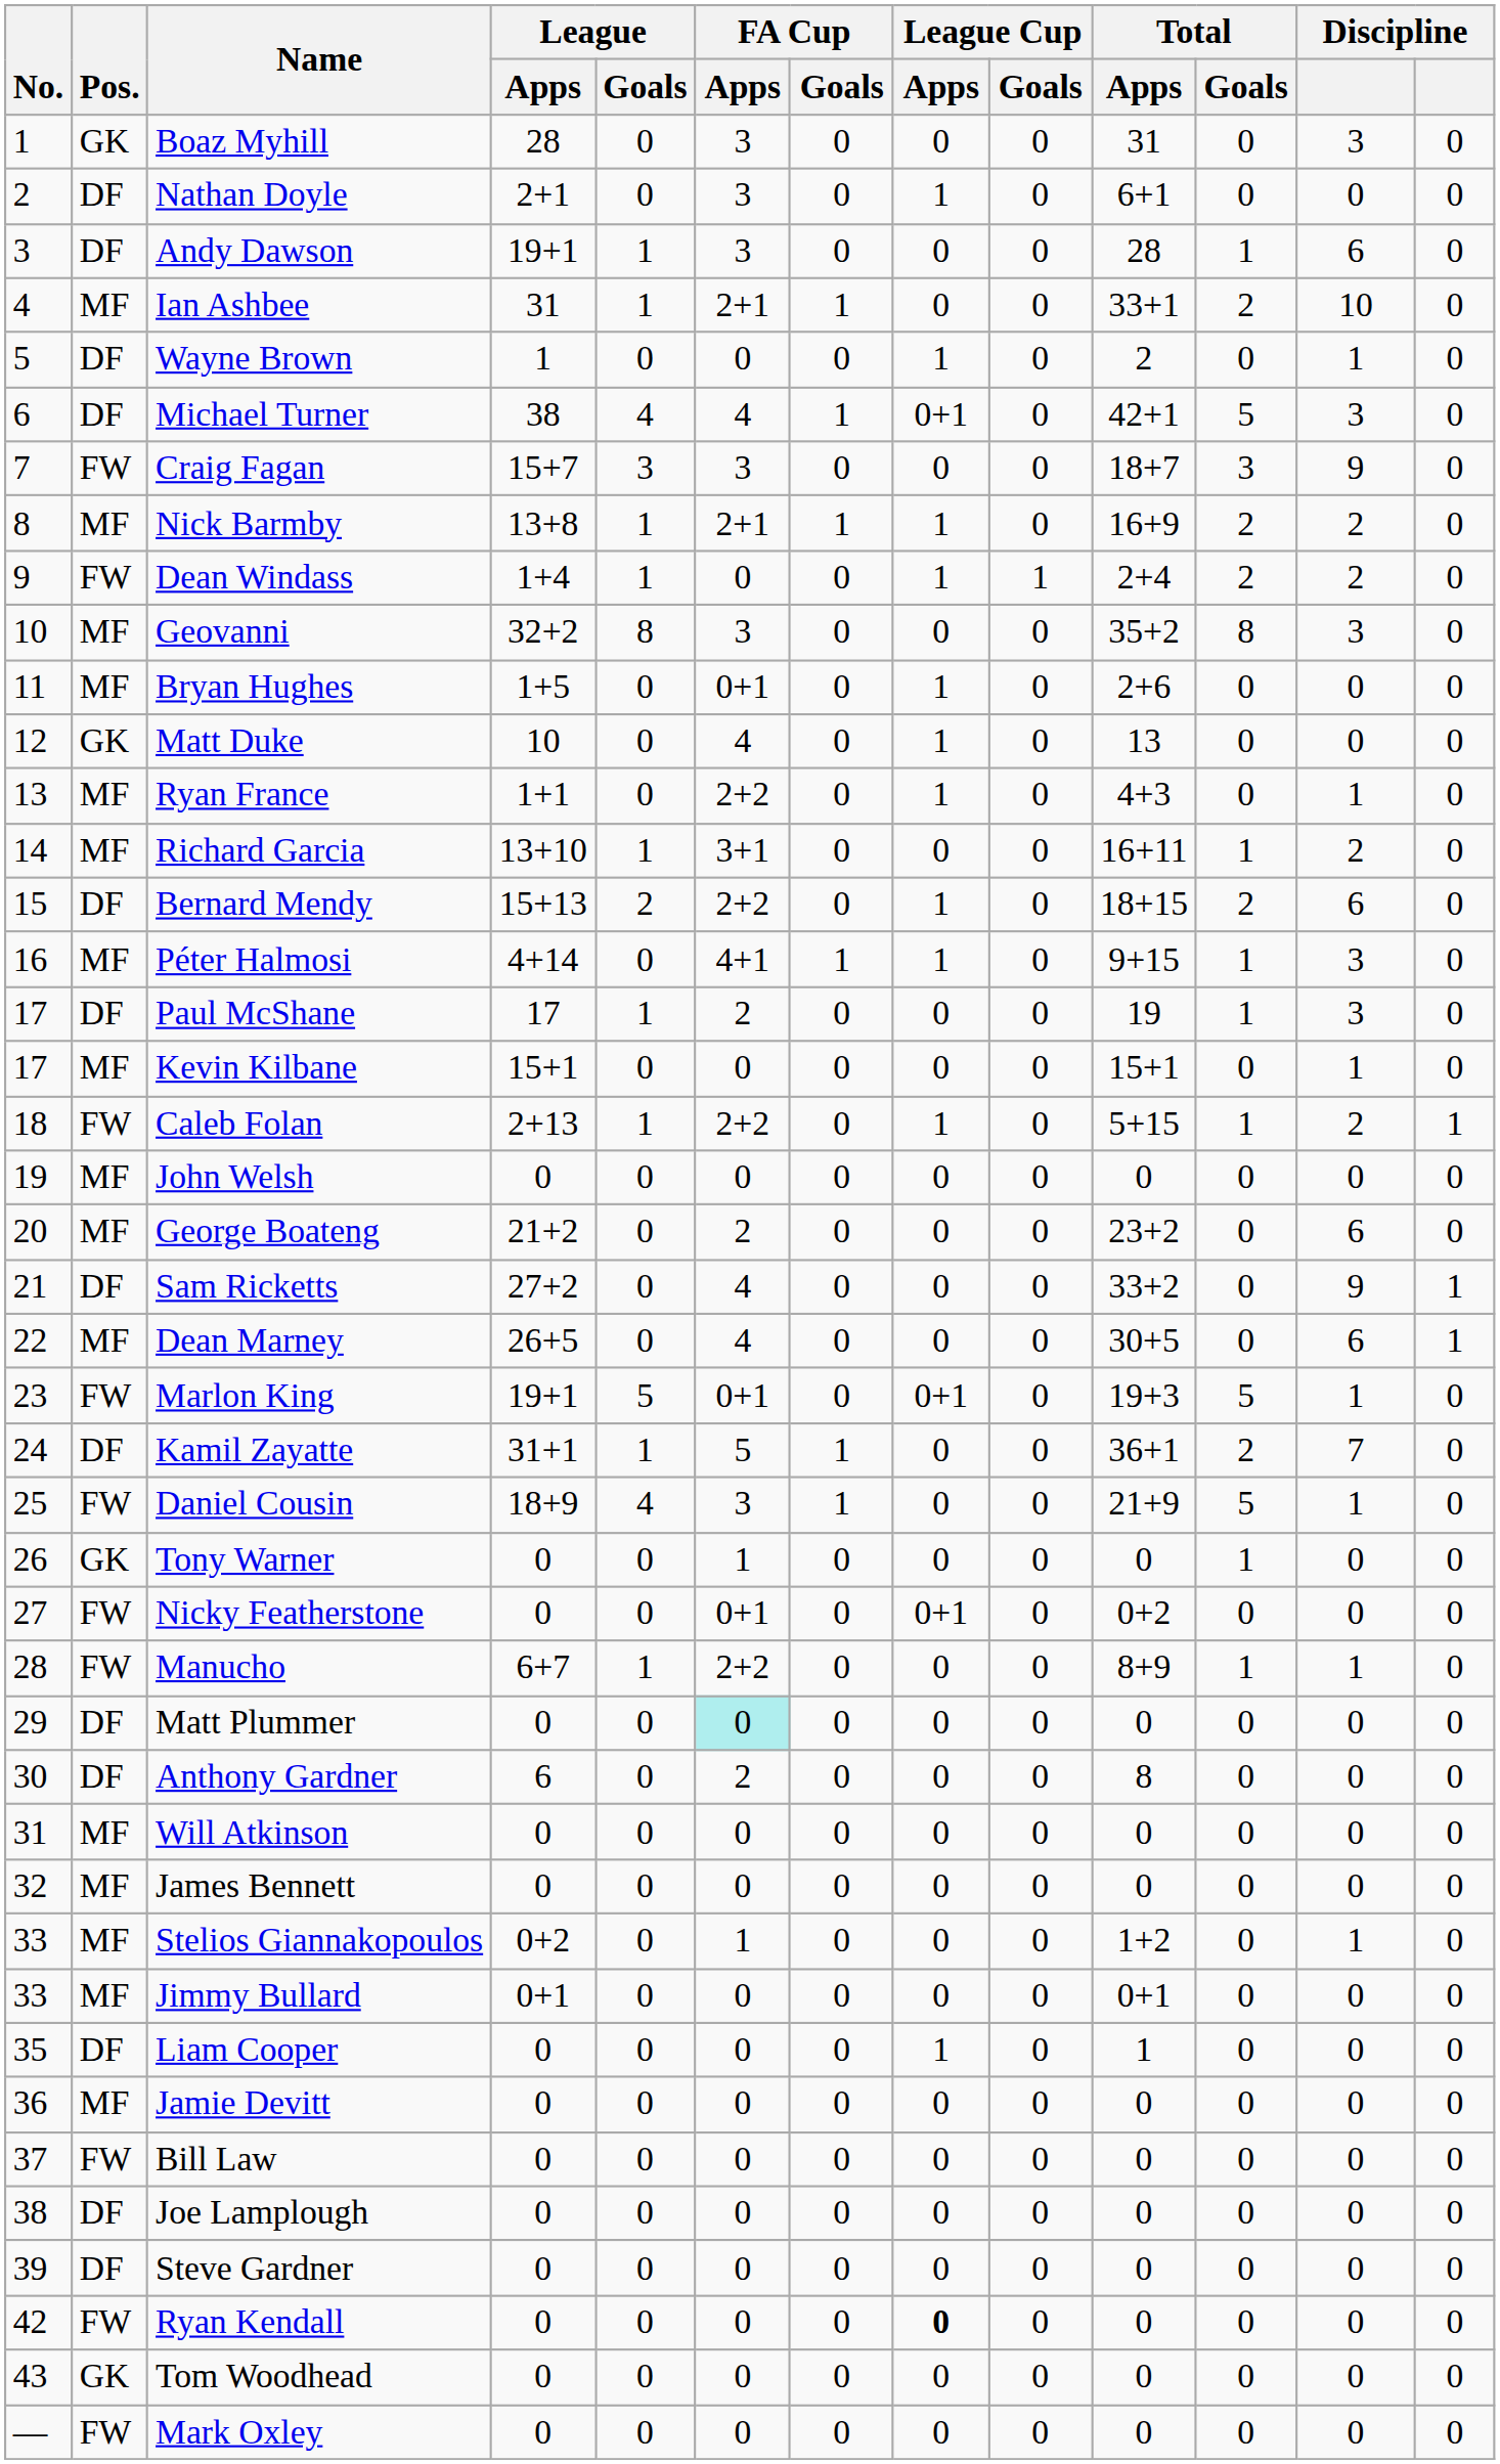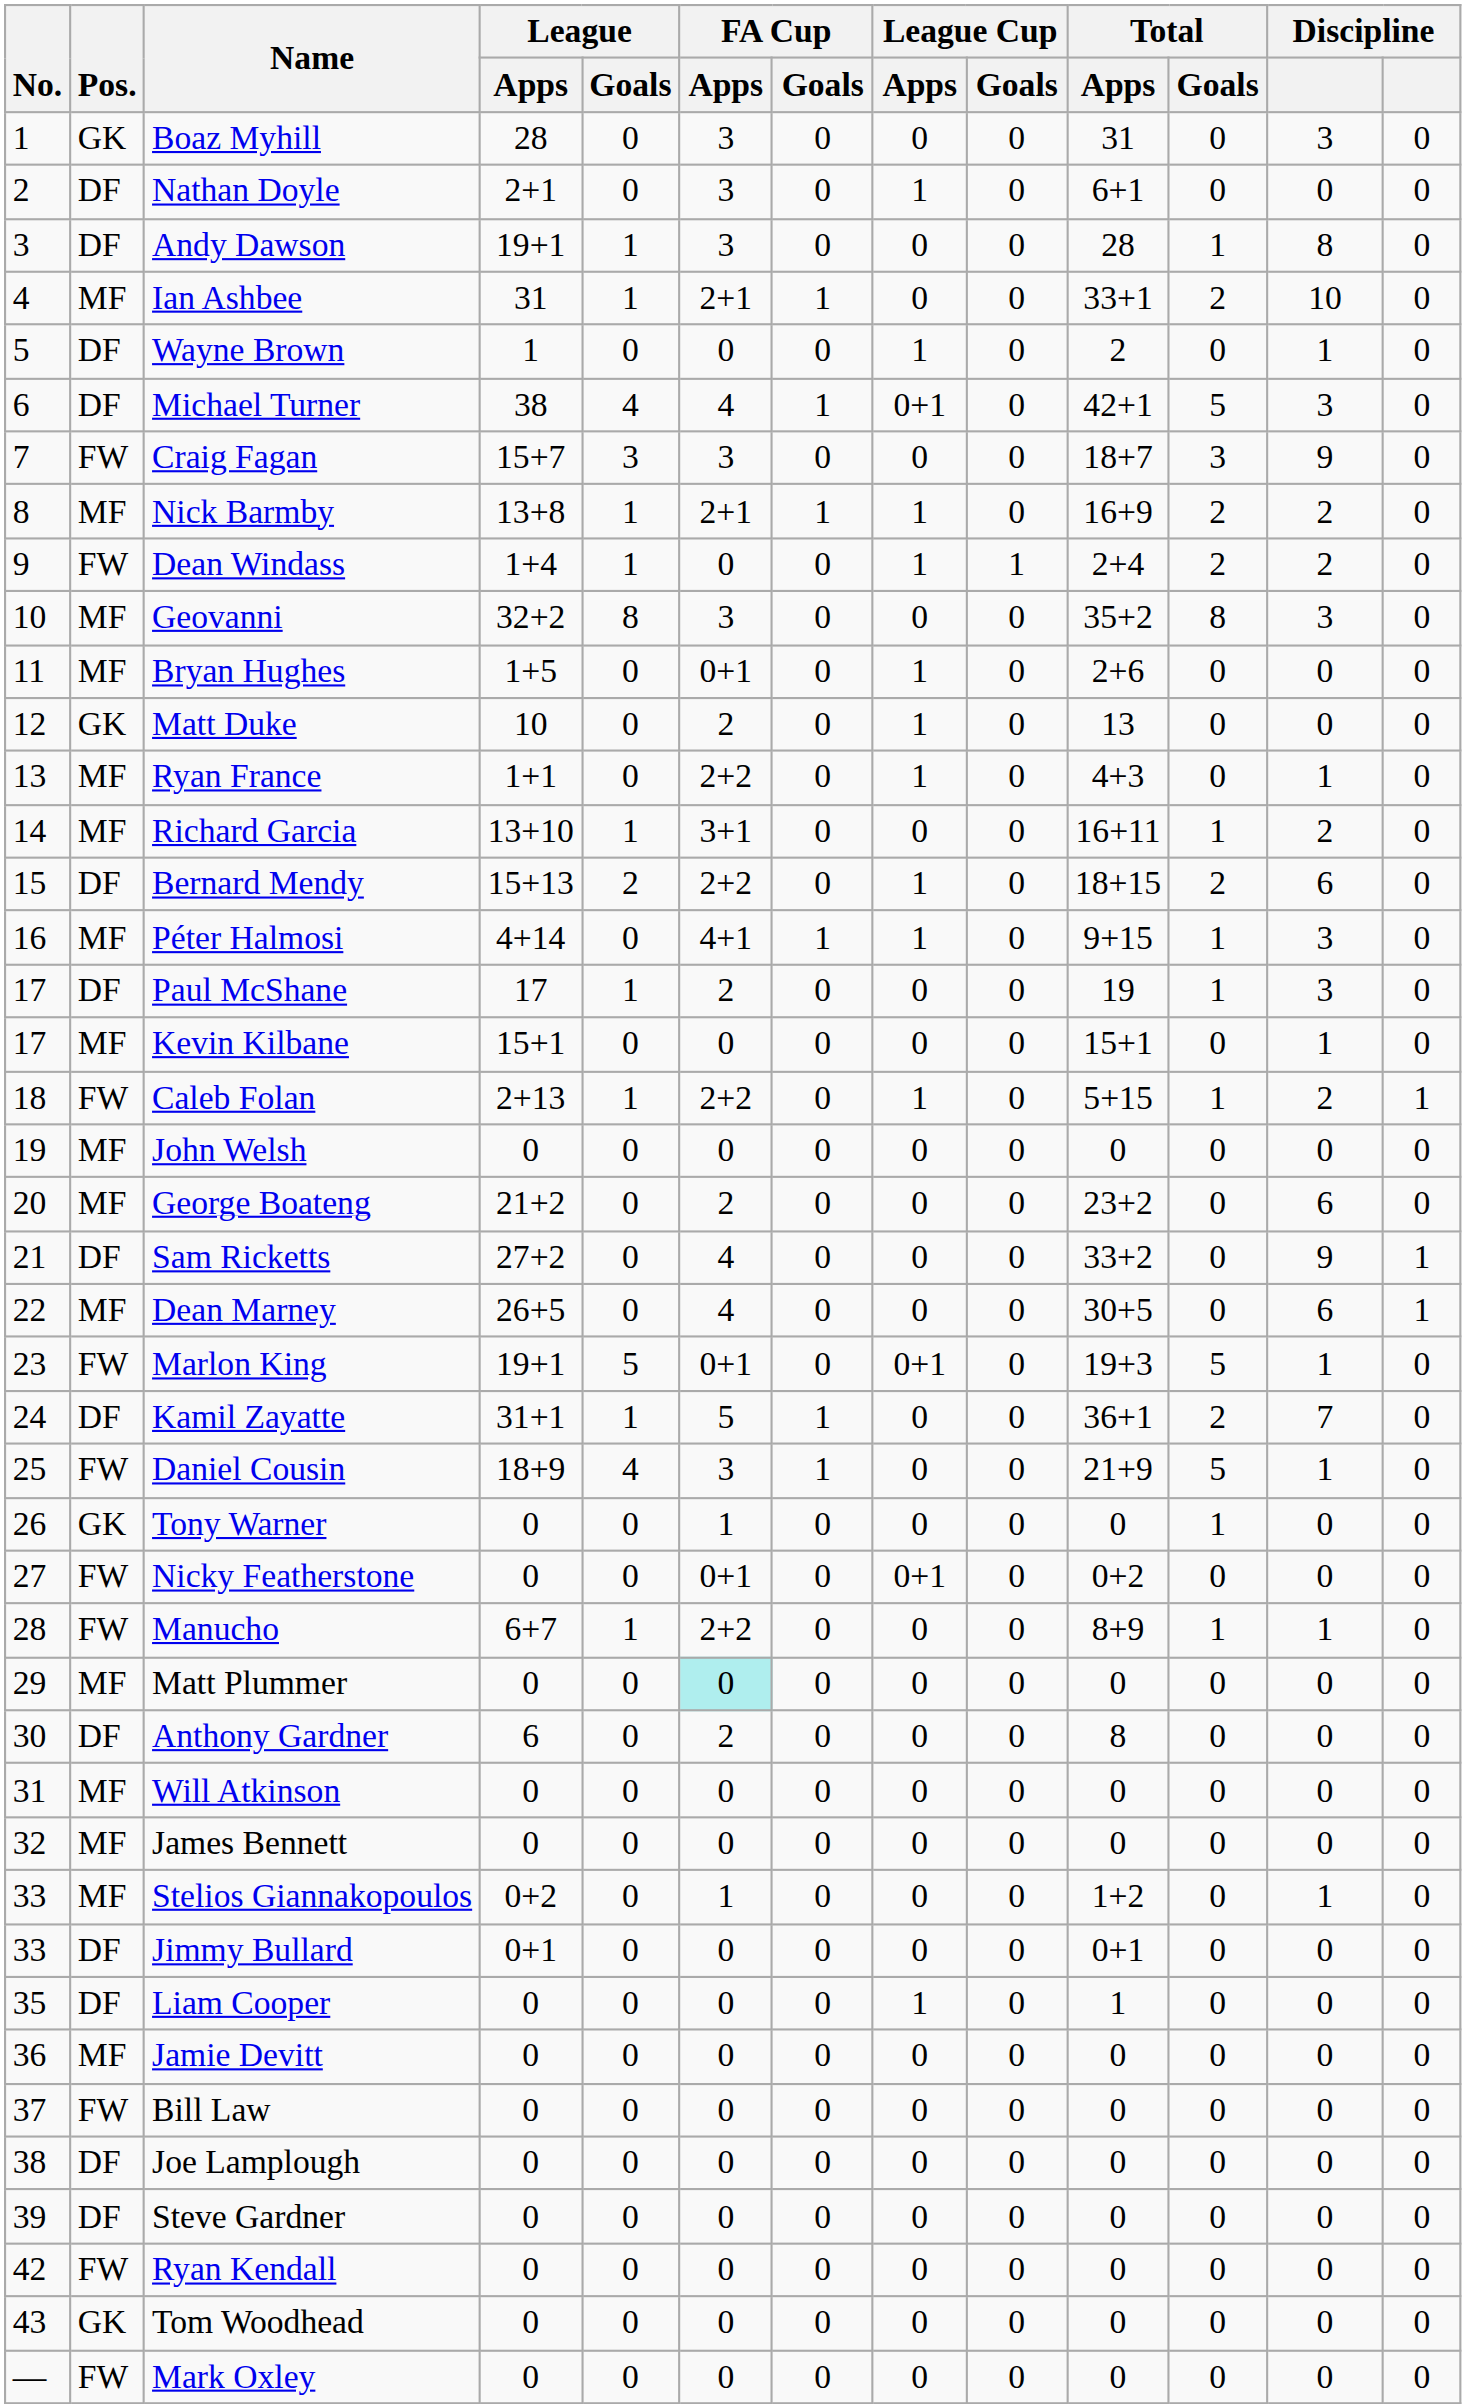Andy Dawson | column 12: 6 -> 8
Matt Duke | FA Cup / Apps: 4 -> 2
Matt Plummer | Pos.: DF -> MF
Jimmy Bullard | Pos.: MF -> DF
Ryan Kendall | League Cup / Apps: bold -> normal
